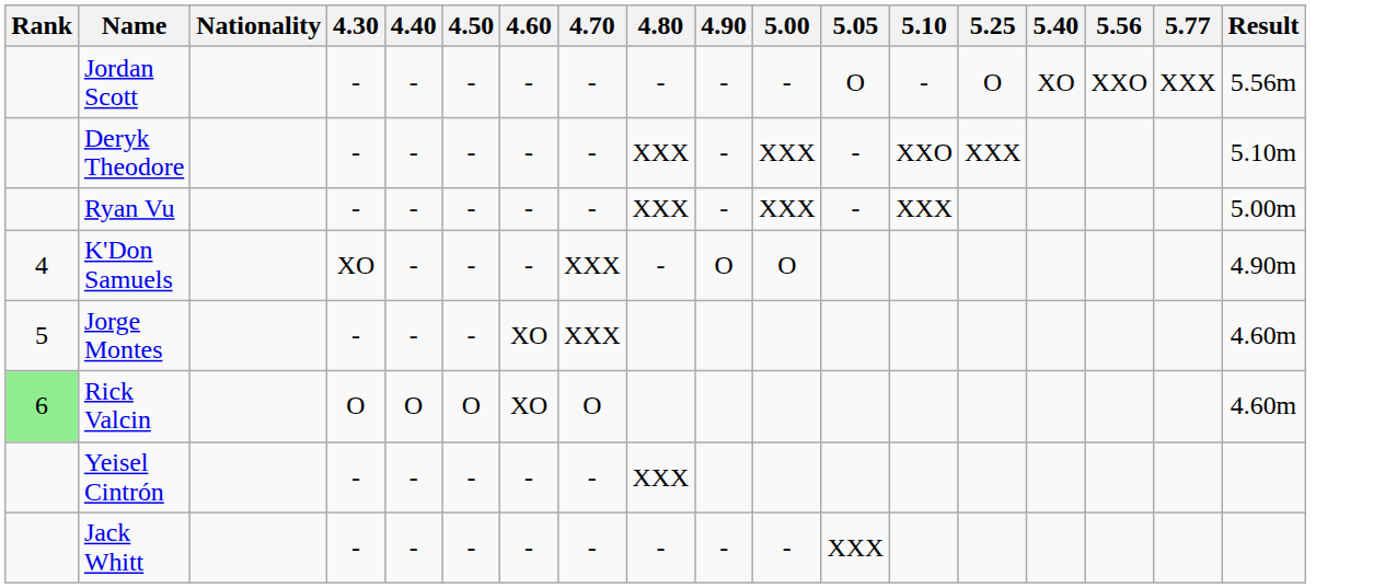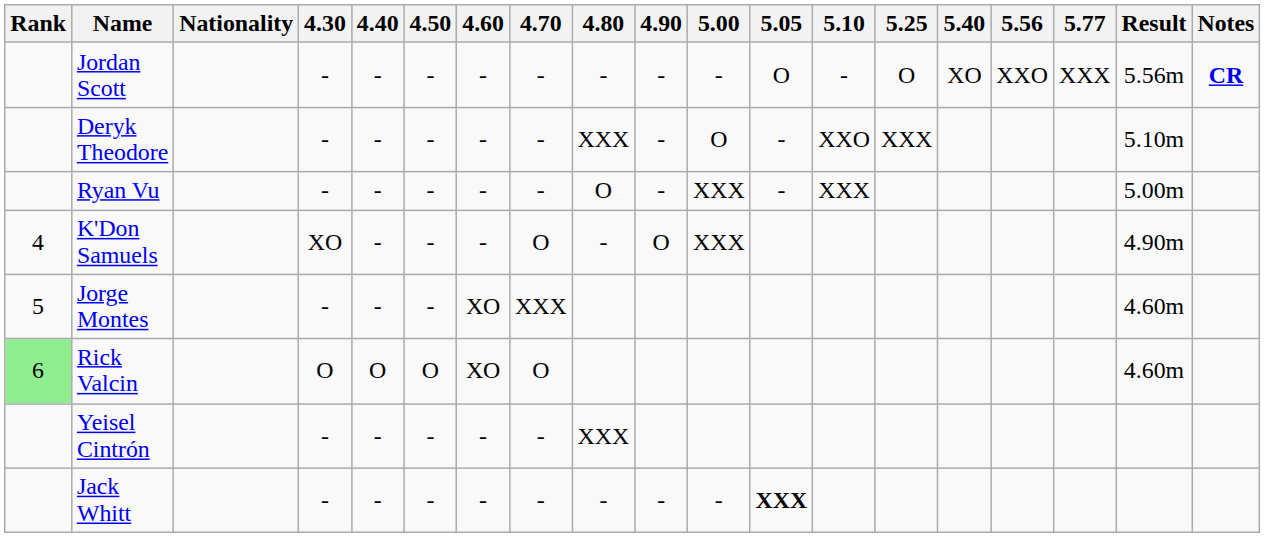+ column: Notes | CR
Deryk Theodore | 5.00: XXX -> O
Ryan Vu | 4.80: XXX -> O
K'Don Samuels | 4.70: XXX -> O
K'Don Samuels | 5.00: O -> XXX
Jack Whitt | 5.05: normal -> bold
